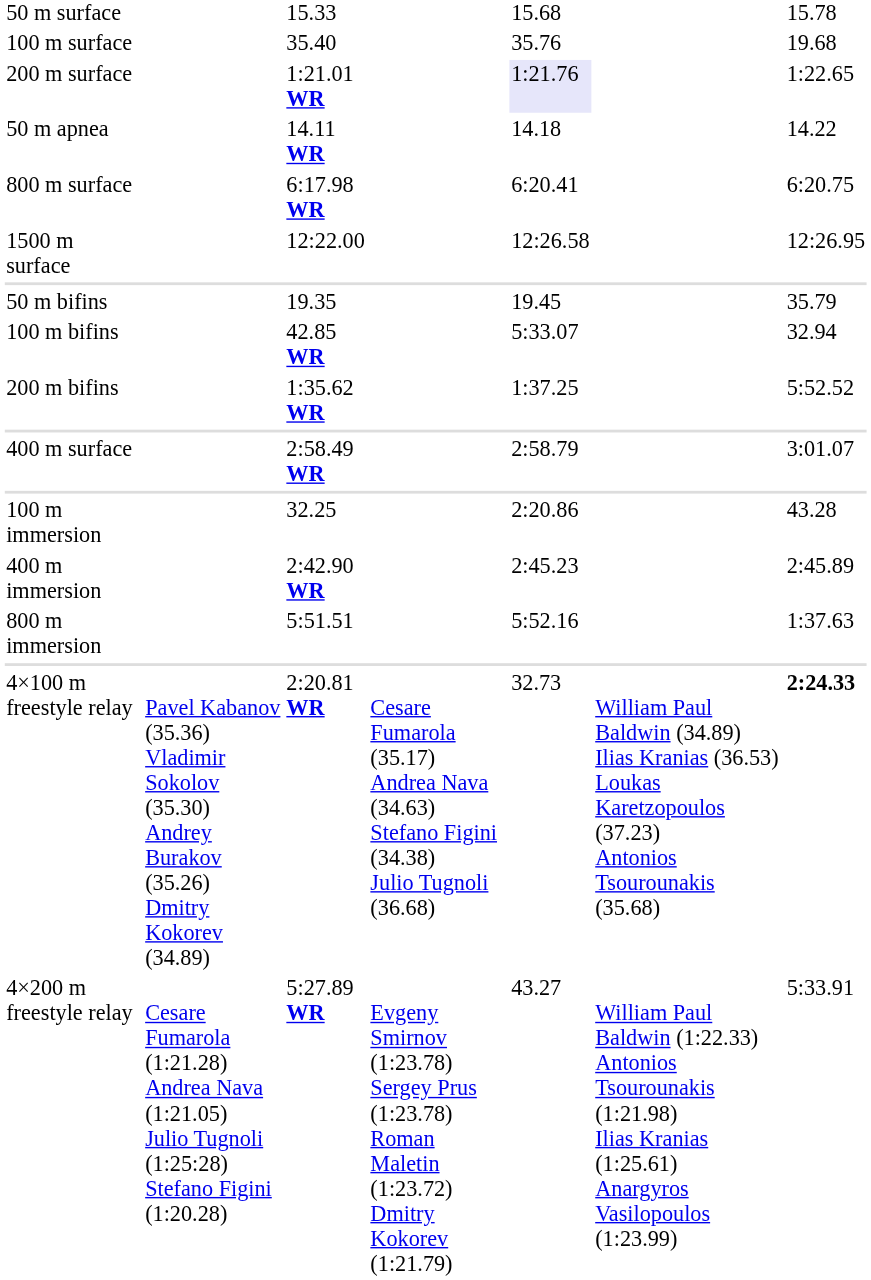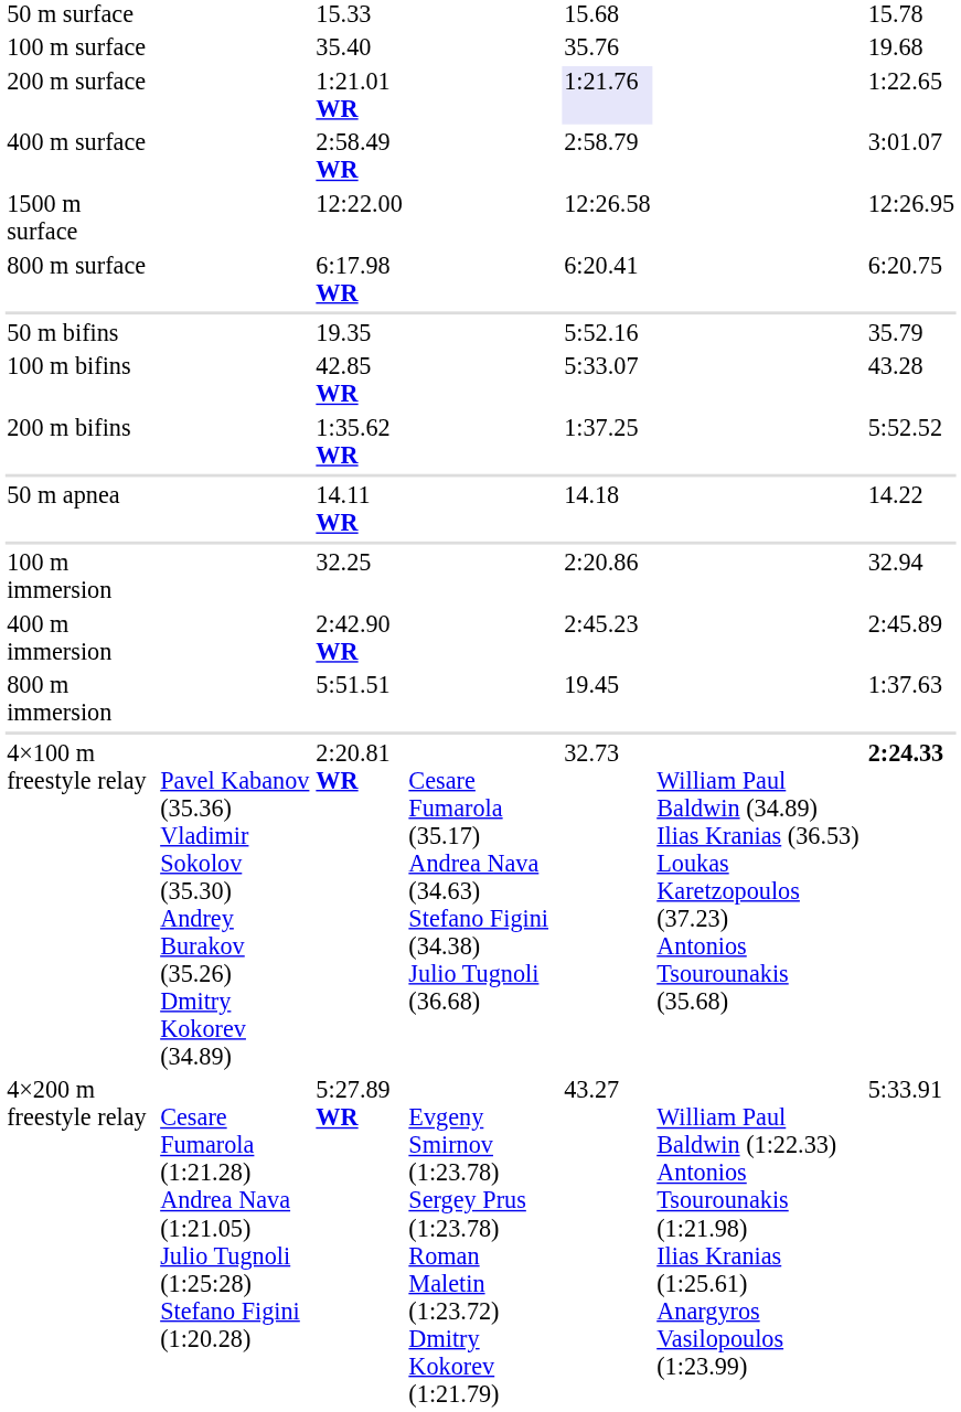rows swapped: 400 m surface <-> 50 m apnea
rows swapped: 800 m surface <-> 1500 m surface
50 m bifins | column 5: 19.45 -> 5:52.16
100 m bifins | column 7: 32.94 -> 43.28
100 m immersion | column 7: 43.28 -> 32.94
800 m immersion | column 5: 5:52.16 -> 19.45
